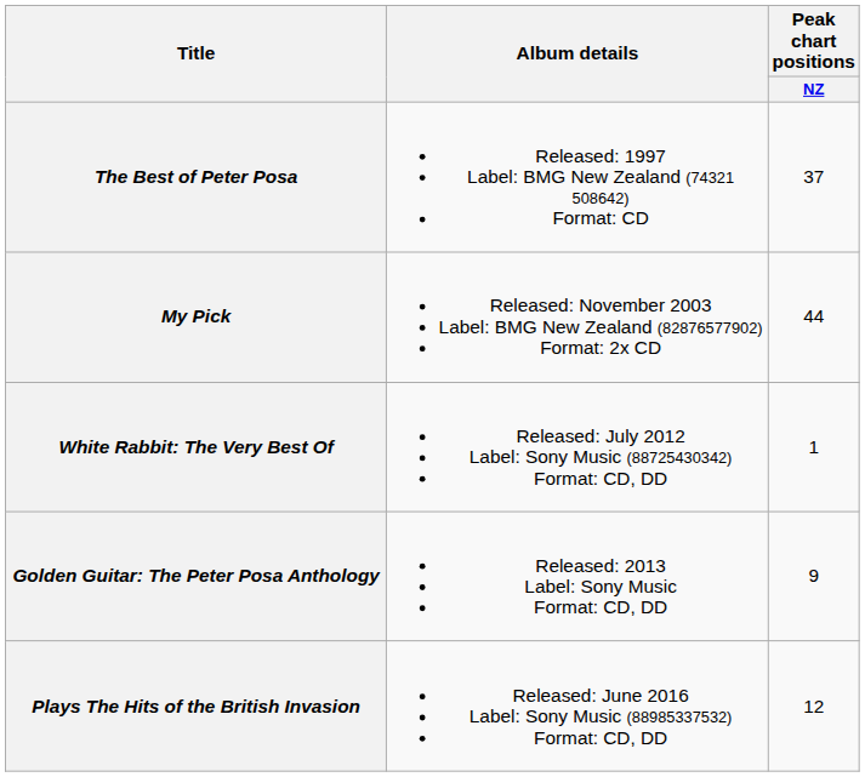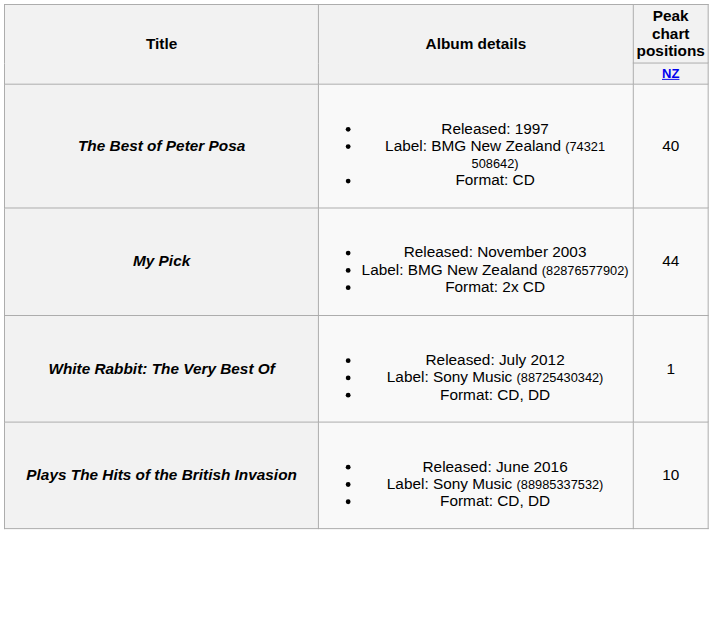The Best of Peter Posa | Peak chart positions / NZ: 37 -> 40
- row: Golden Guitar: The Peter Posa Anthology | Released: 2013 Label: Sony Music Format: CD, DD | 9
Plays The Hits of the British Invasion | Peak chart positions / NZ: 12 -> 10
